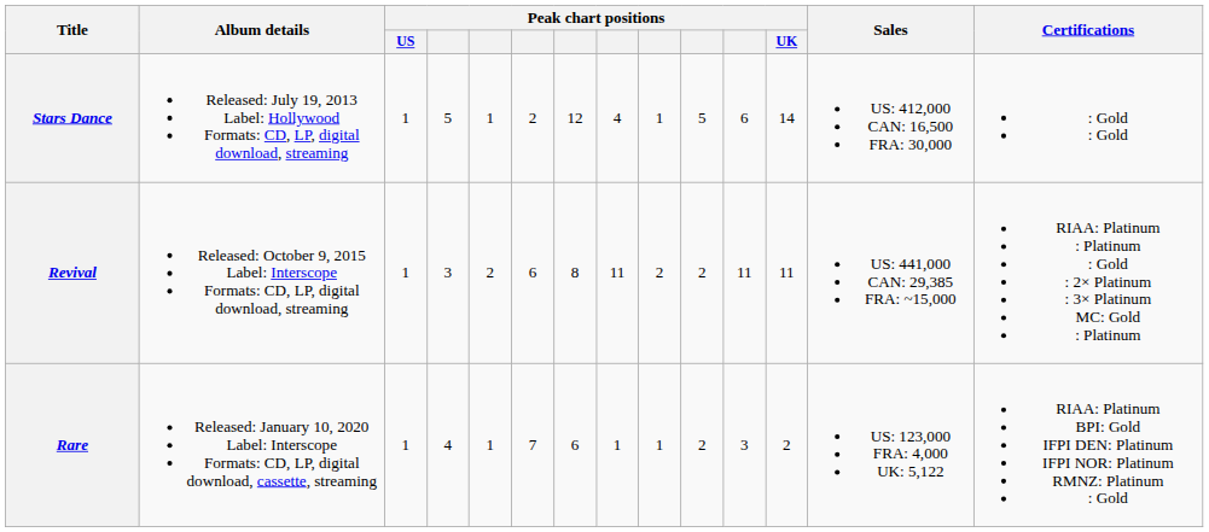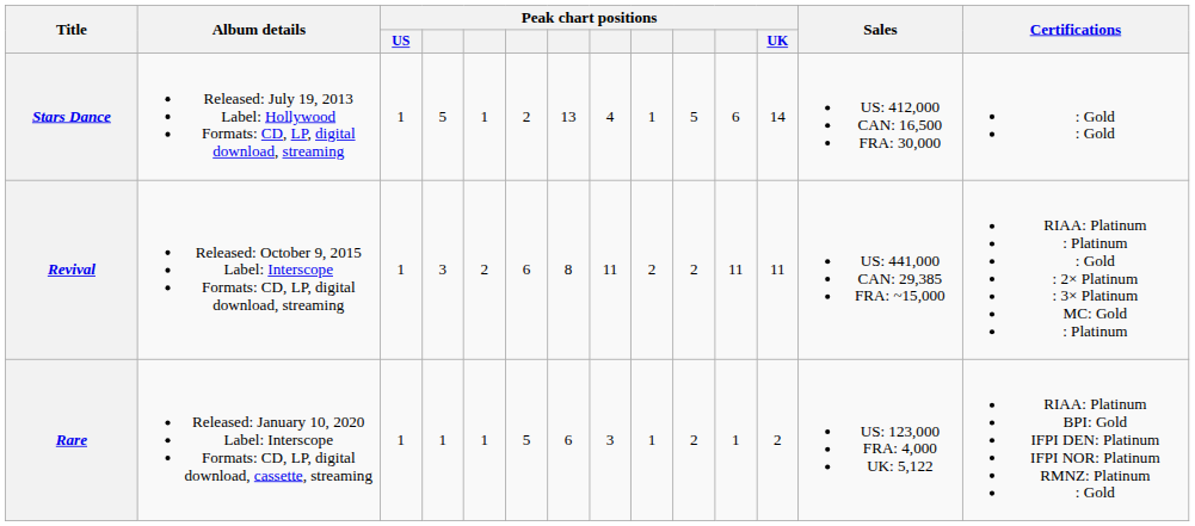Stars Dance | column 7: 12 -> 13
Rare | column 4: 4 -> 1
Rare | column 6: 7 -> 5
Rare | column 8: 1 -> 3
Rare | column 11: 3 -> 1
